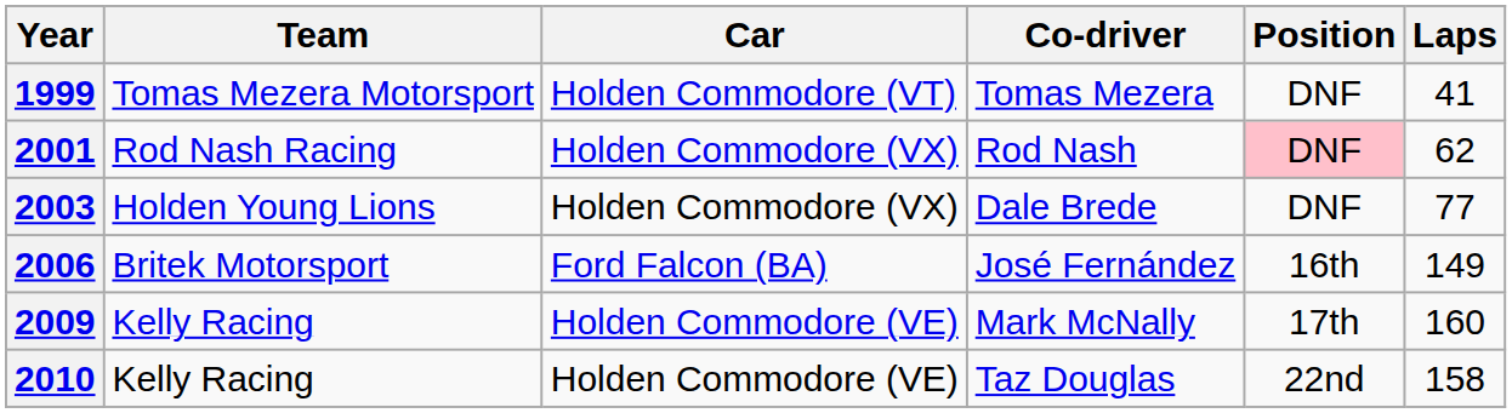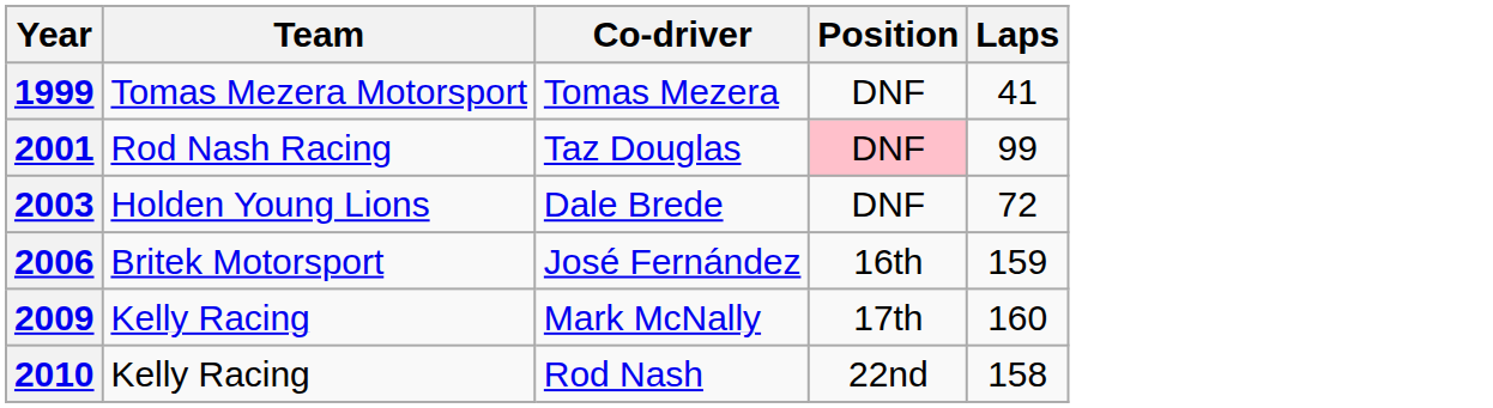- column: Car | Holden Commodore (VT) | Holden Commodore (VX) | Holden Commodore (VX) | Ford Falcon (BA) | Holden Commodore (VE) | Holden Commodore (VE)
2001 | Co-driver: Rod Nash -> Taz Douglas
2001 | Laps: 62 -> 99
2003 | Laps: 77 -> 72
2006 | Laps: 149 -> 159
2010 | Co-driver: Taz Douglas -> Rod Nash
